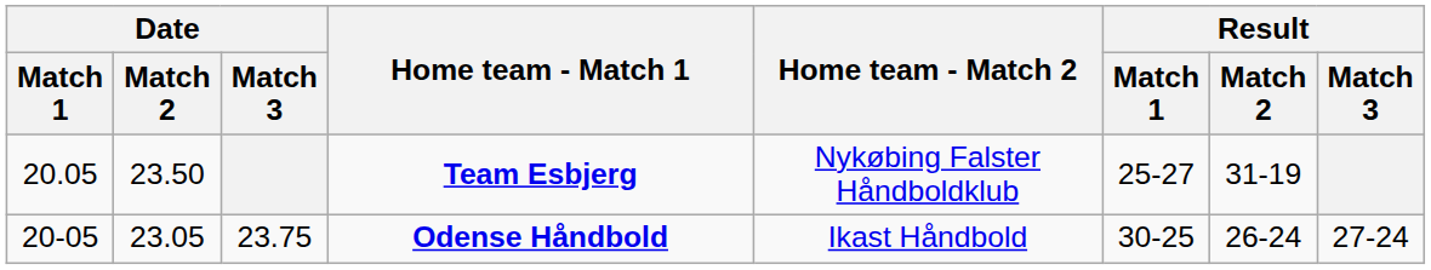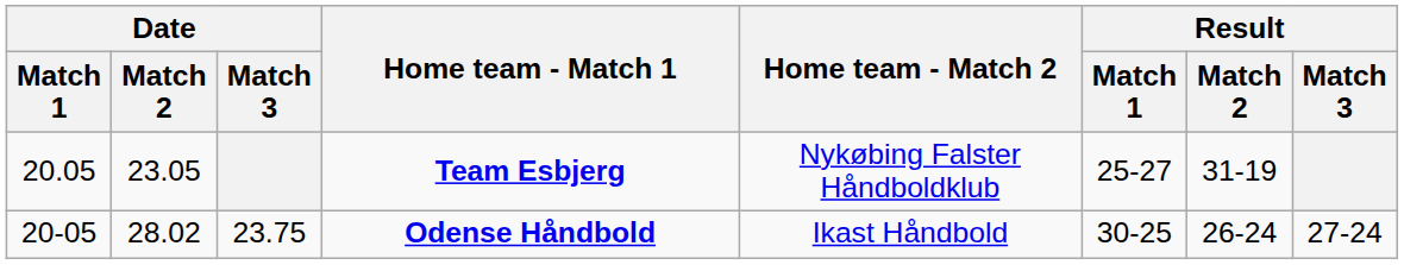Team Esbjerg | Date / Match 2: 23.50 -> 23.05
Odense Håndbold | Date / Match 2: 23.05 -> 28.02
